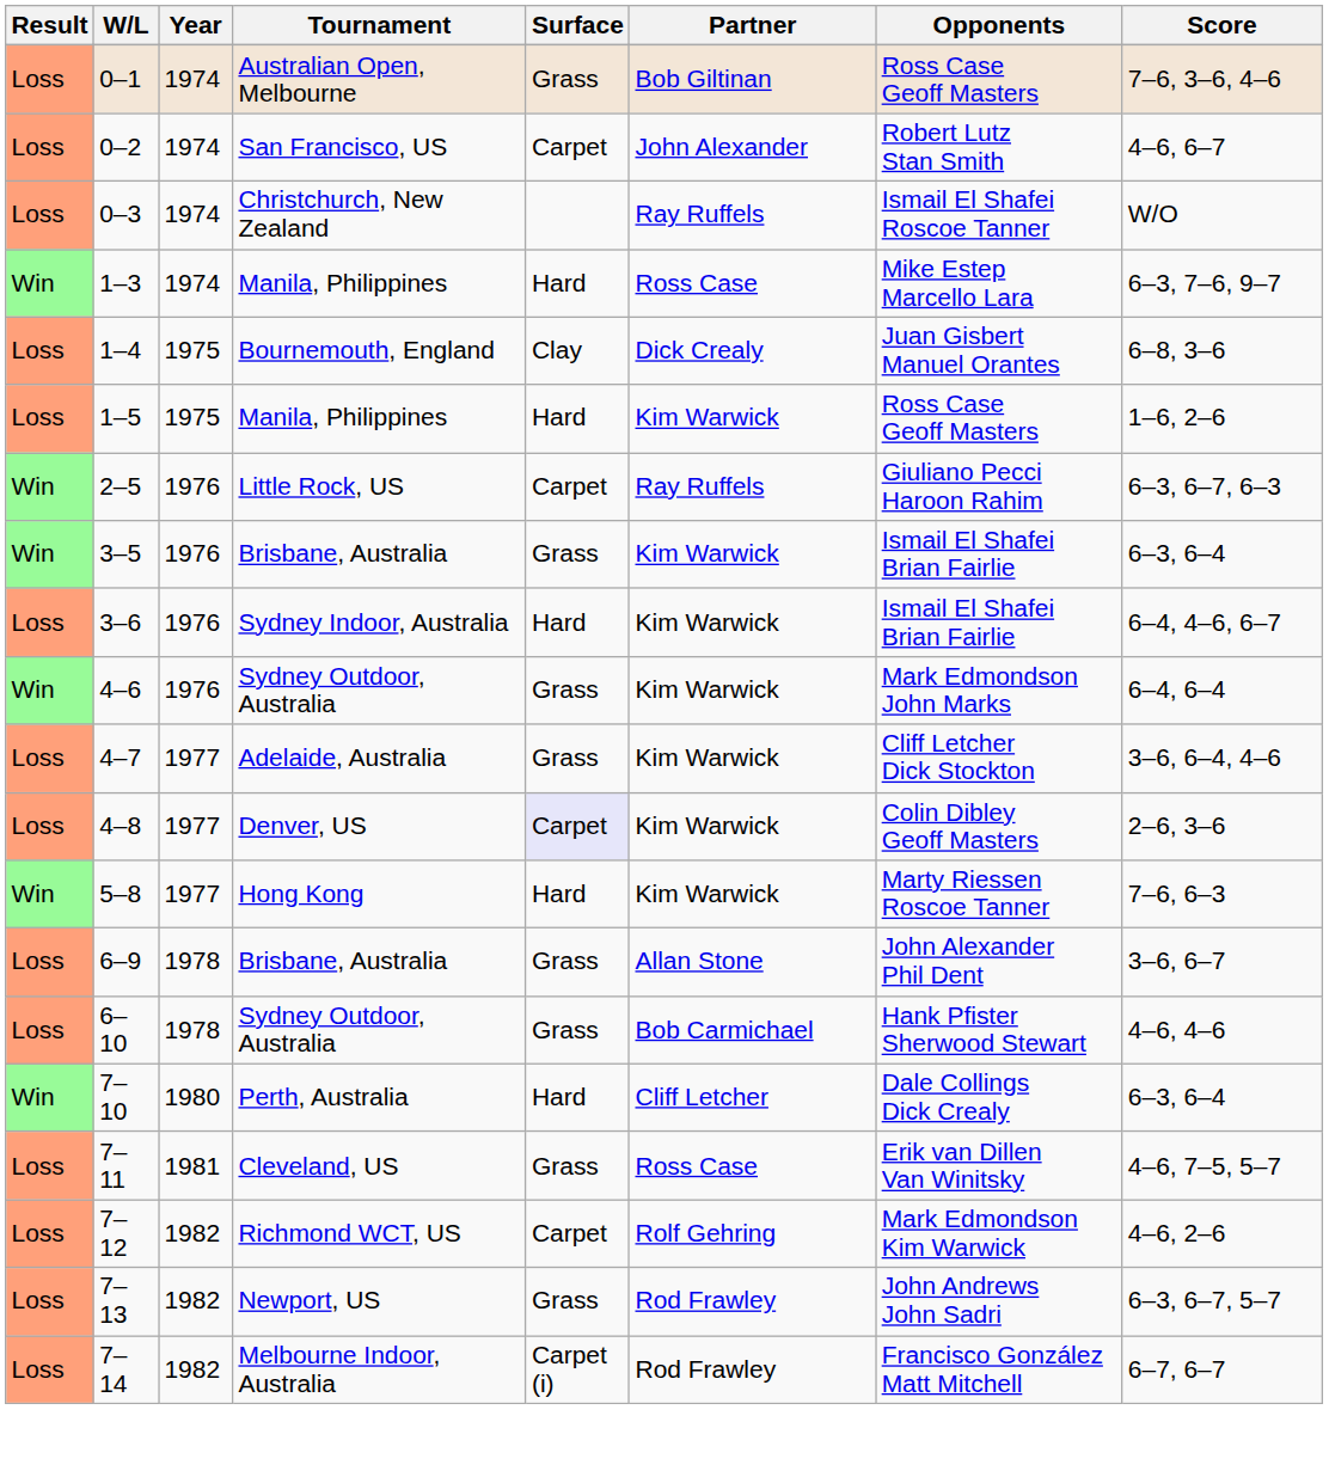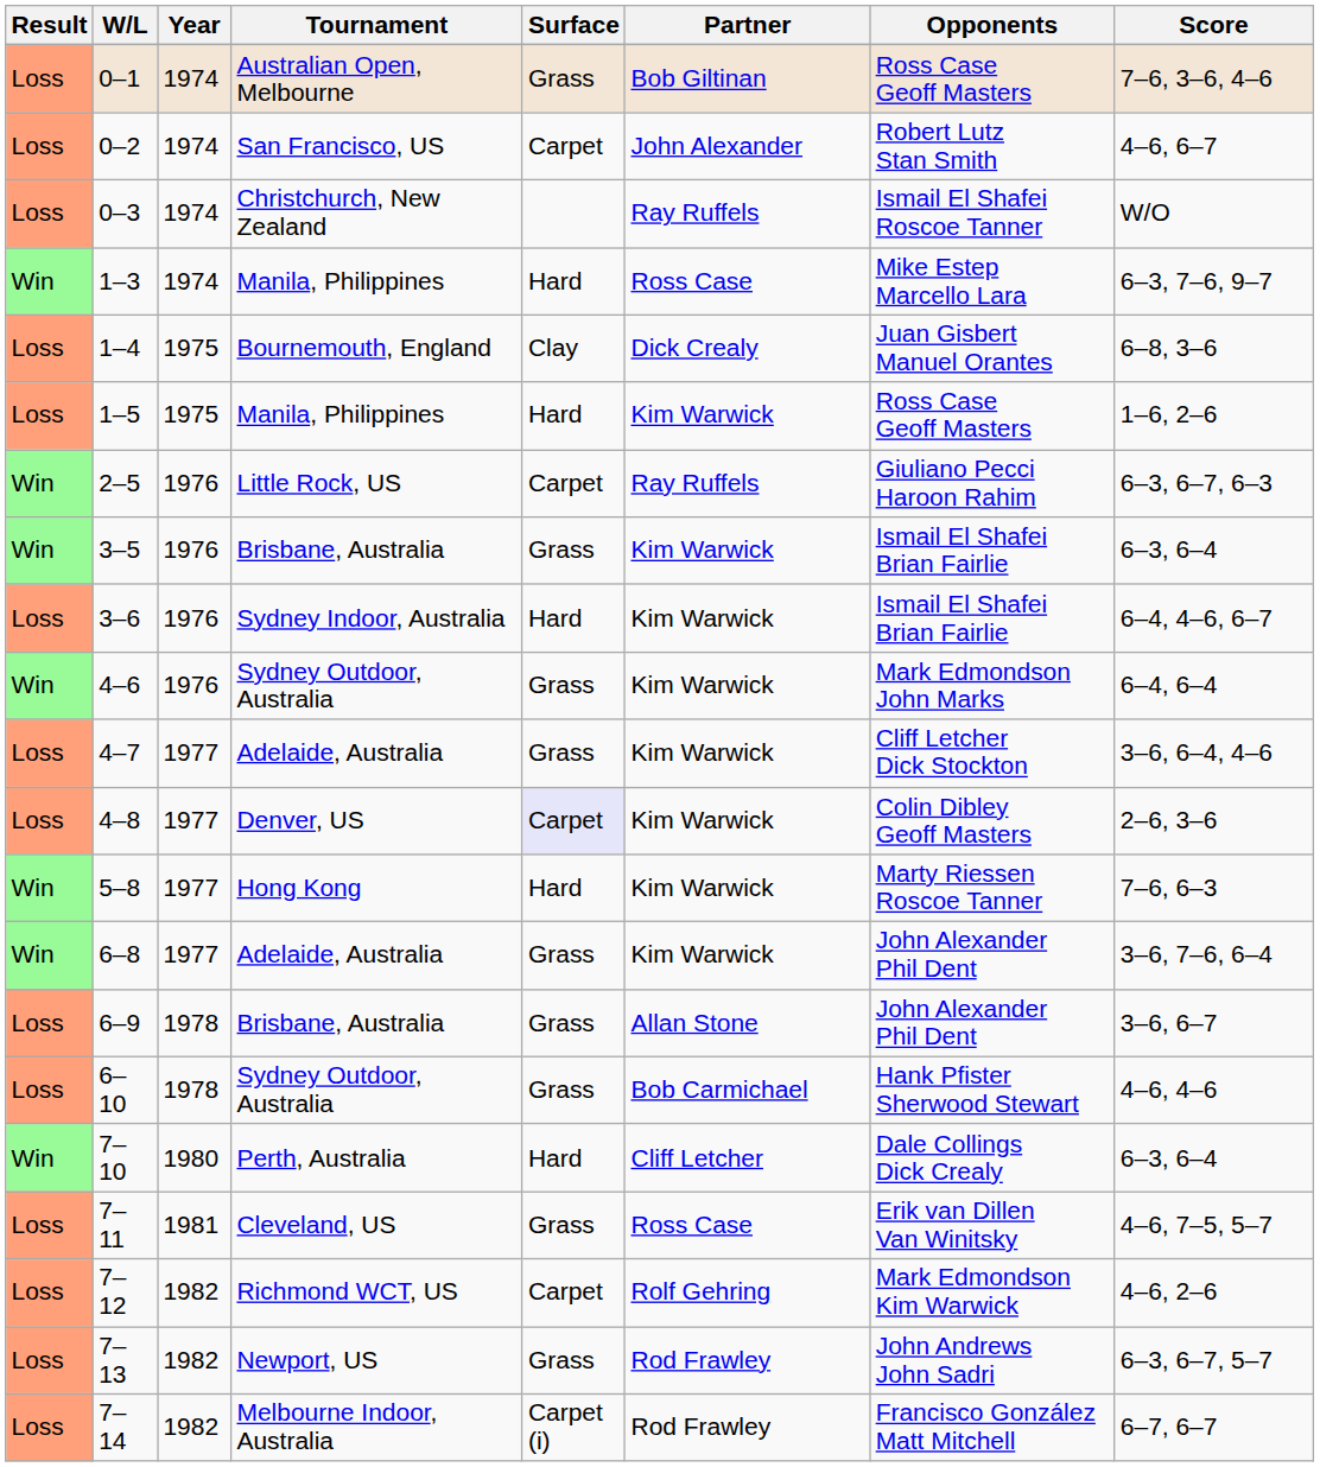+ row: Win | 6–8 | 1977 | Adelaide, Australia | Grass | Kim Warwick | John Alexander Phil Dent | 3–6, 7–6, 6–4
